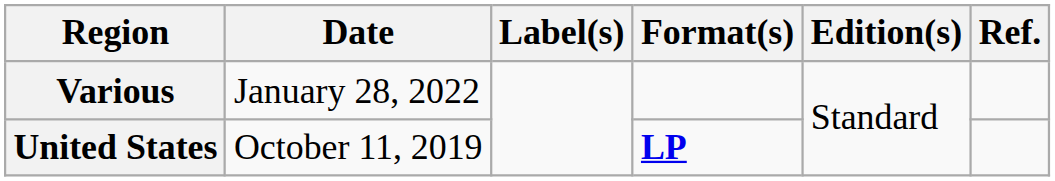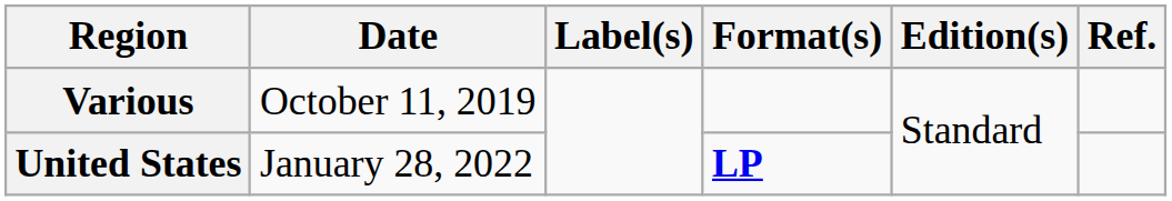Various | Date: January 28, 2022 -> October 11, 2019
United States | Date: October 11, 2019 -> January 28, 2022
